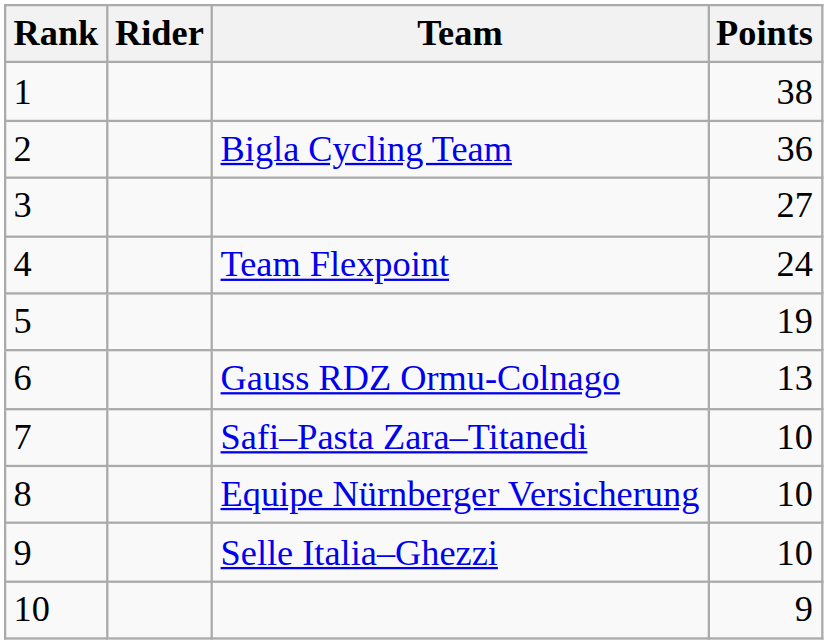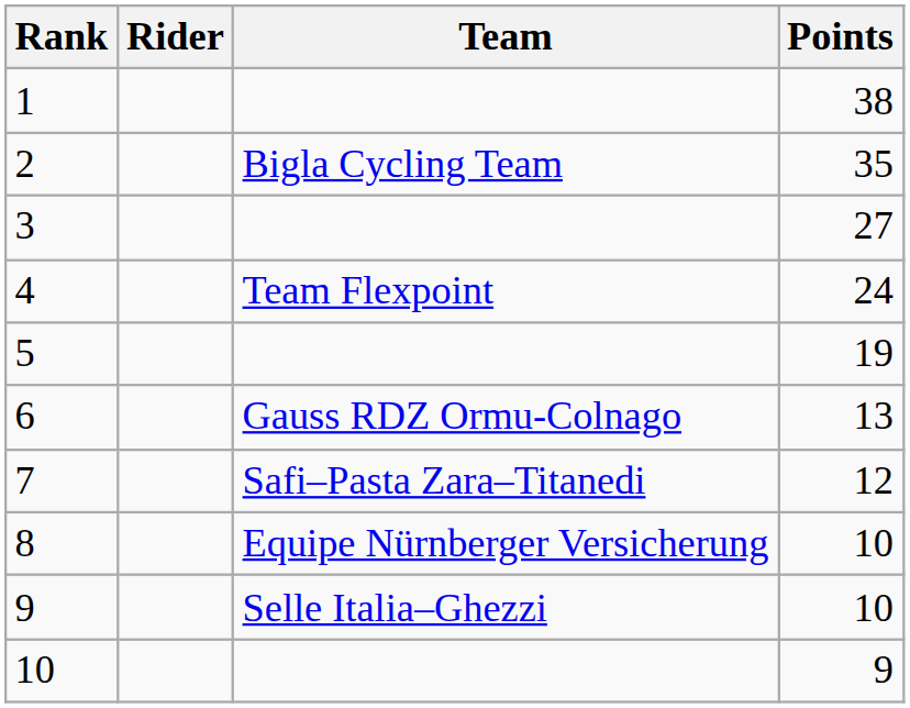2 | Points: 36 -> 35
7 | Points: 10 -> 12
